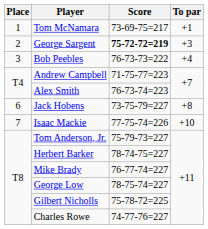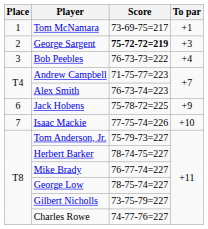Jack Hobens | Score: 73-75-79=227 -> 75-78-72=225
Jack Hobens | To par: +8 -> +9
Gilbert Nicholls | Score: 75-78-72=225 -> 73-75-79=227
